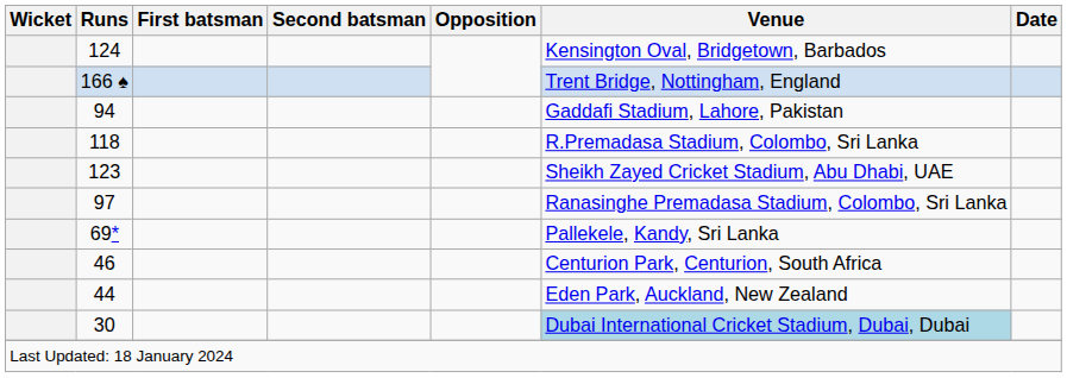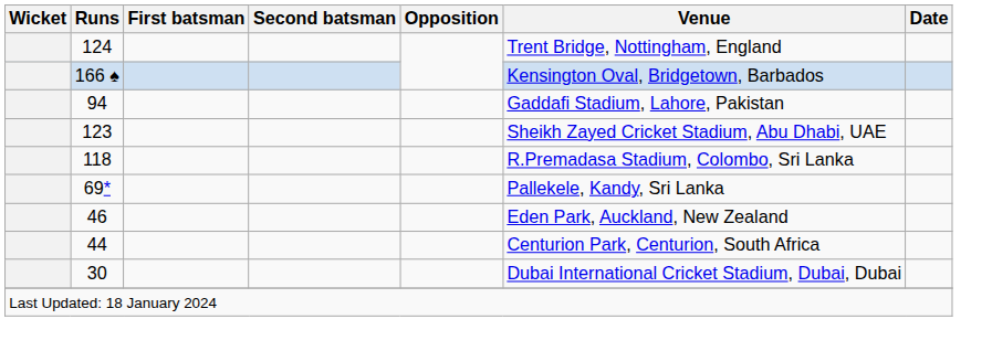124 | Venue: Kensington Oval, Bridgetown, Barbados -> Trent Bridge, Nottingham, England
166 ♠ | Venue: Trent Bridge, Nottingham, England -> Kensington Oval, Bridgetown, Barbados
rows swapped: 123 <-> 118
- row: 97 | Ranasinghe Premadasa Stadium, Colombo, Sri Lanka
46 | Venue: Centurion Park, Centurion, South Africa -> Eden Park, Auckland, New Zealand
44 | Venue: Eden Park, Auckland, New Zealand -> Centurion Park, Centurion, South Africa
30 | Venue: lightblue background -> no background
